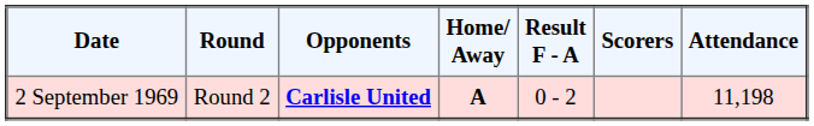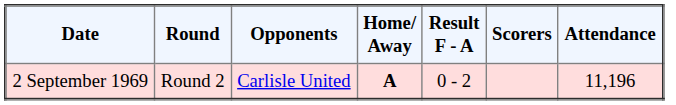2 September 1969 | Opponents: bold -> normal
2 September 1969 | Attendance: 11,198 -> 11,196
